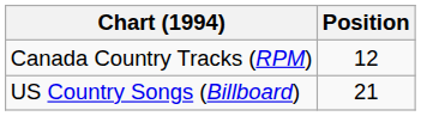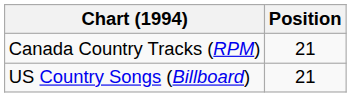Canada Country Tracks (RPM) | Position: 12 -> 21
